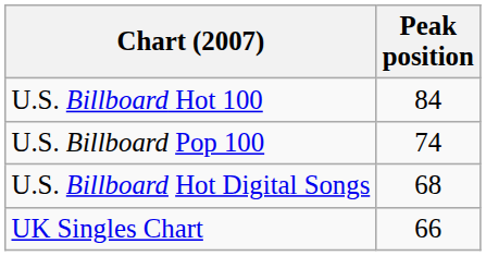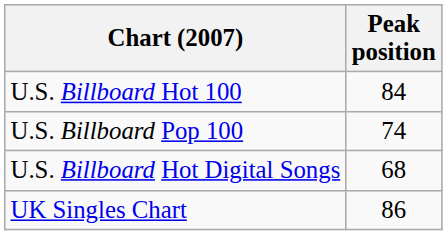UK Singles Chart | Peak position: 66 -> 86
